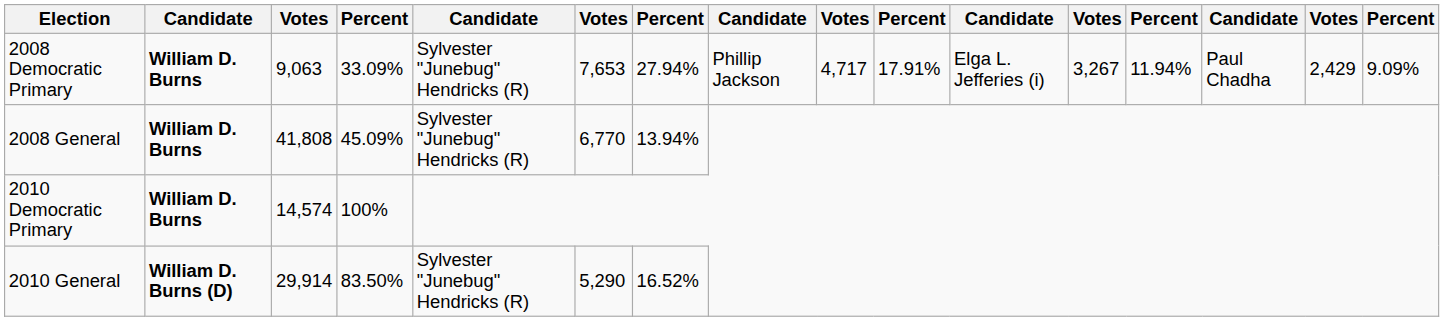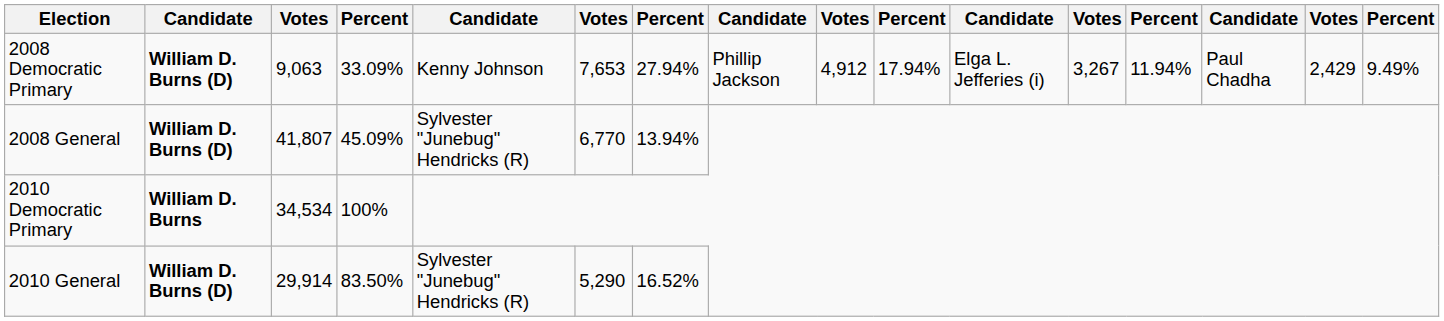2008 Democratic Primary | column 2: William D. Burns -> William D. Burns (D)
2008 Democratic Primary | column 5: Sylvester "Junebug" Hendricks (R) -> Kenny Johnson
2008 Democratic Primary | column 9: 4,717 -> 4,912
2008 Democratic Primary | column 10: 17.91% -> 17.94%
2008 Democratic Primary | column 16: 9.09% -> 9.49%
2008 General | column 2: William D. Burns -> William D. Burns (D)
2008 General | column 3: 41,808 -> 41,807
2010 Democratic Primary | column 3: 14,574 -> 34,534
